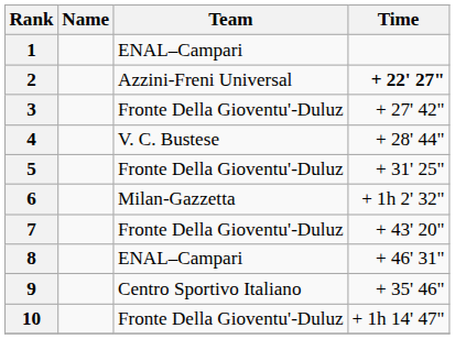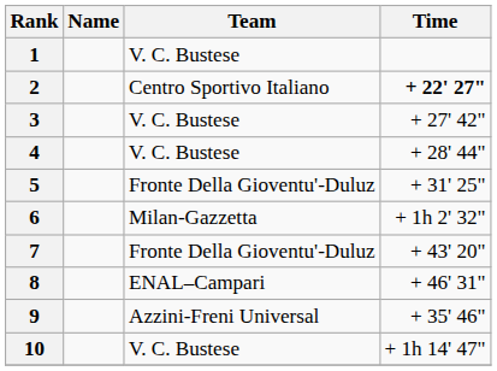1 | Team: ENAL–Campari -> V. C. Bustese
2 | Team: Azzini-Freni Universal -> Centro Sportivo Italiano
3 | Team: Fronte Della Gioventu'-Duluz -> V. C. Bustese
9 | Team: Centro Sportivo Italiano -> Azzini-Freni Universal
10 | Team: Fronte Della Gioventu'-Duluz -> V. C. Bustese
